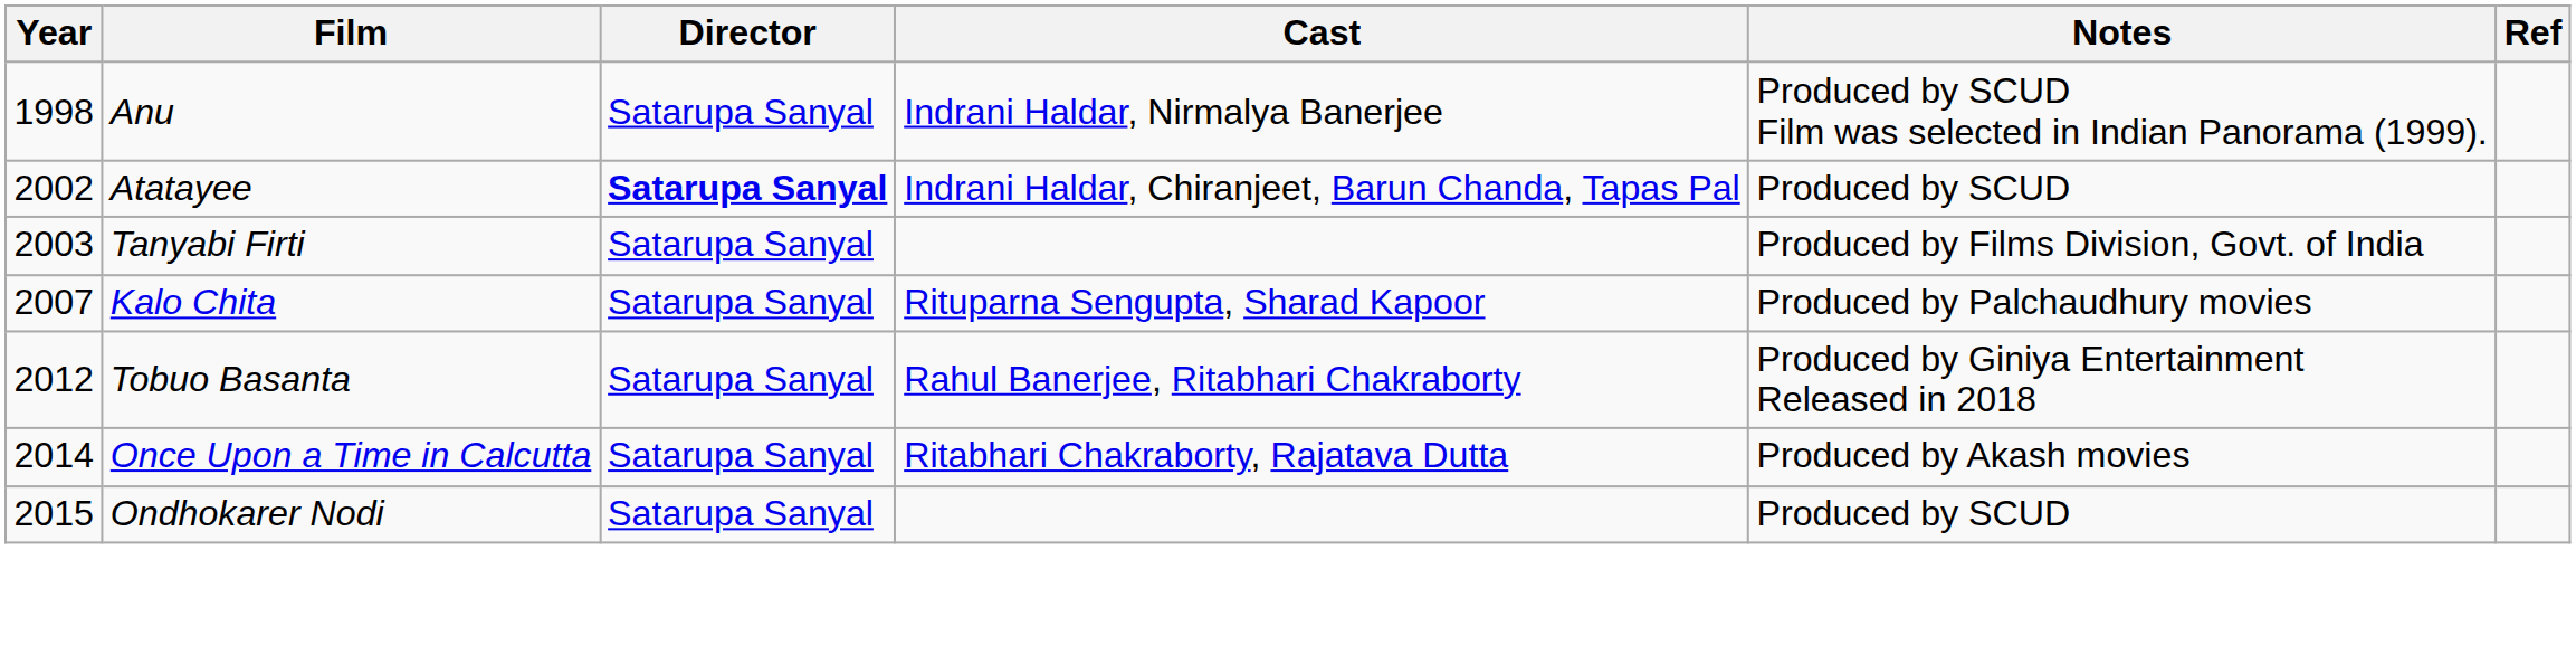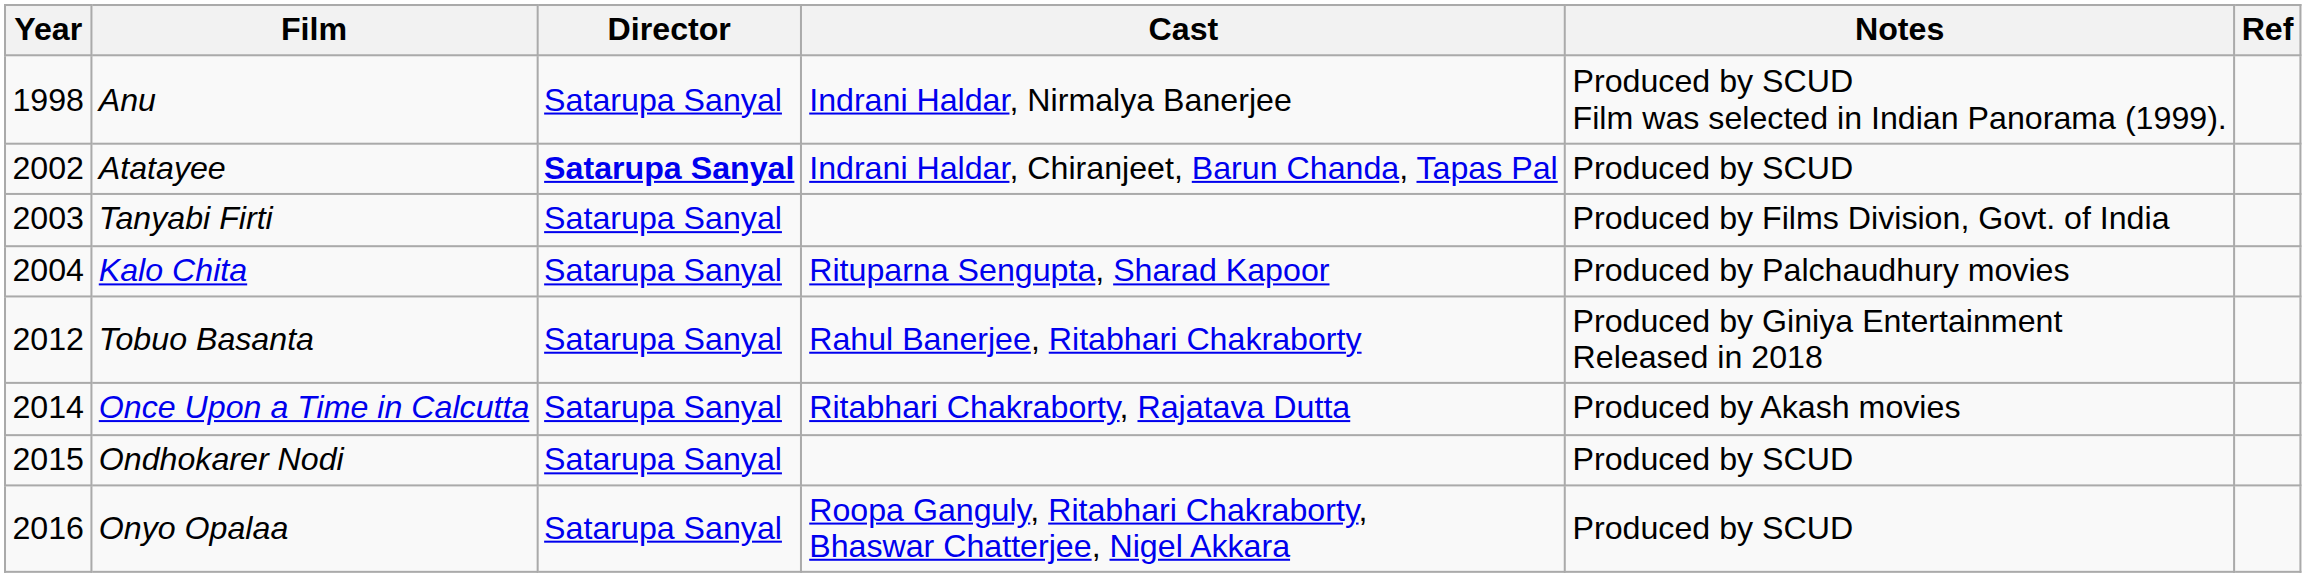Kalo Chita | Year: 2007 -> 2004
+ row: 2016 | Onyo Opalaa | Satarupa Sanyal | Roopa Ganguly, Ritabhari Chakraborty, Bhaswar Chatterjee, Nigel Akkara | Produced by SCUD
